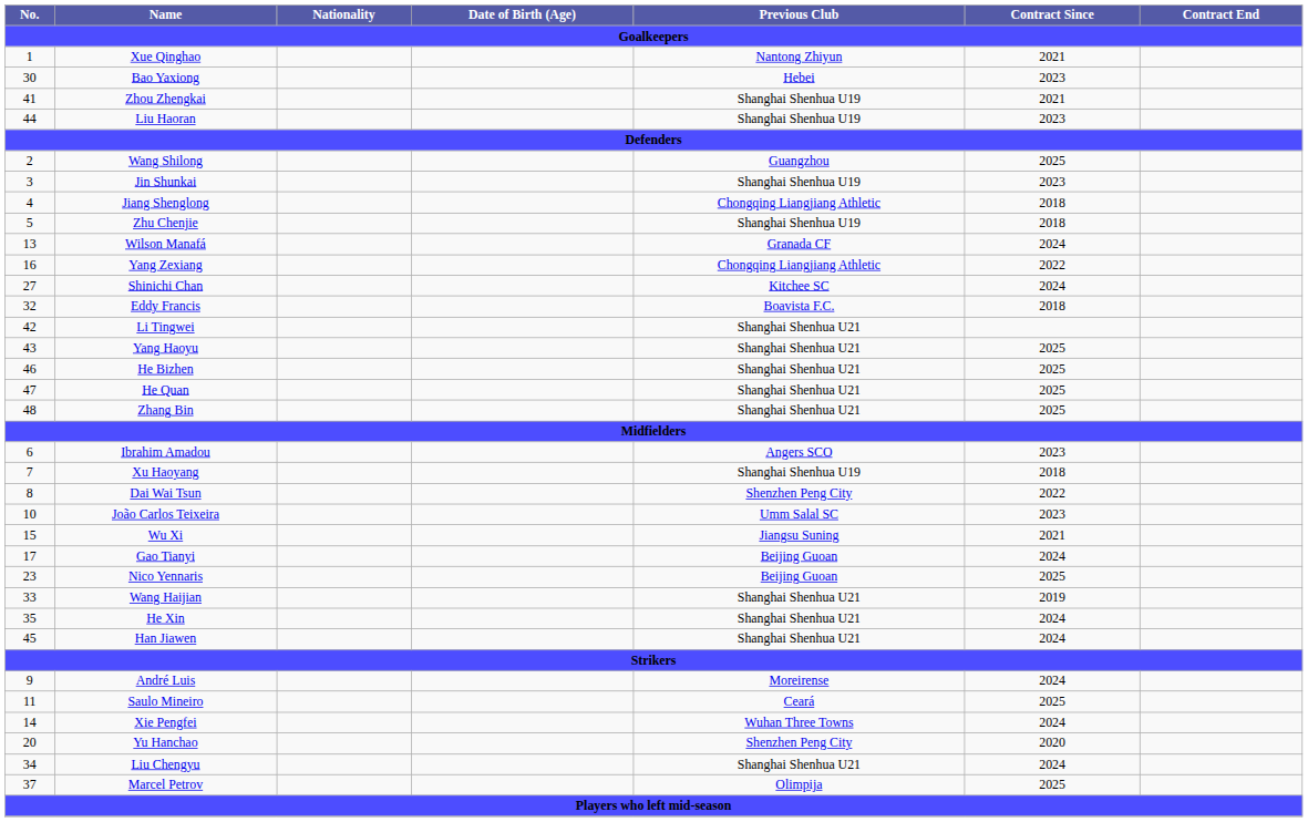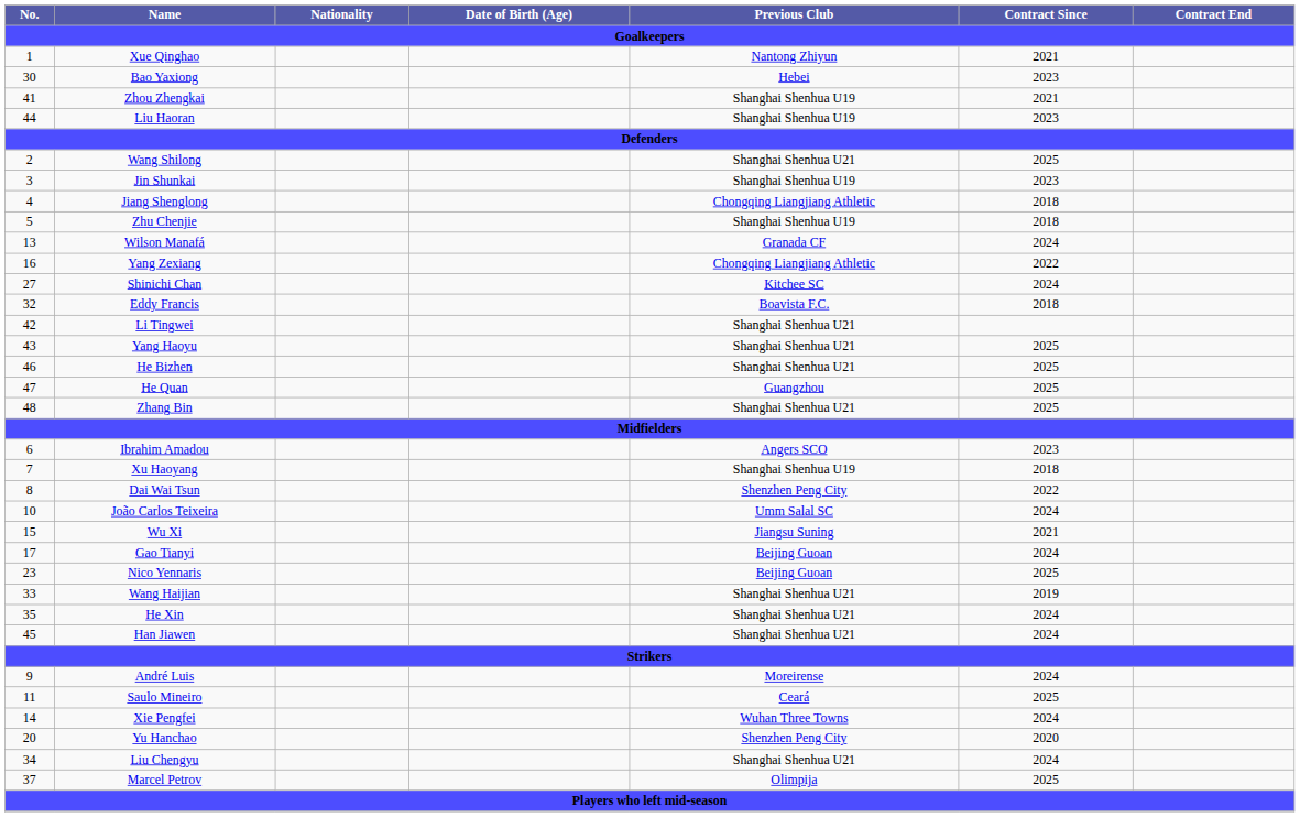Wang Shilong | Previous Club: Guangzhou -> Shanghai Shenhua U21
He Quan | Previous Club: Shanghai Shenhua U21 -> Guangzhou
João Carlos Teixeira | Contract Since: 2023 -> 2024
